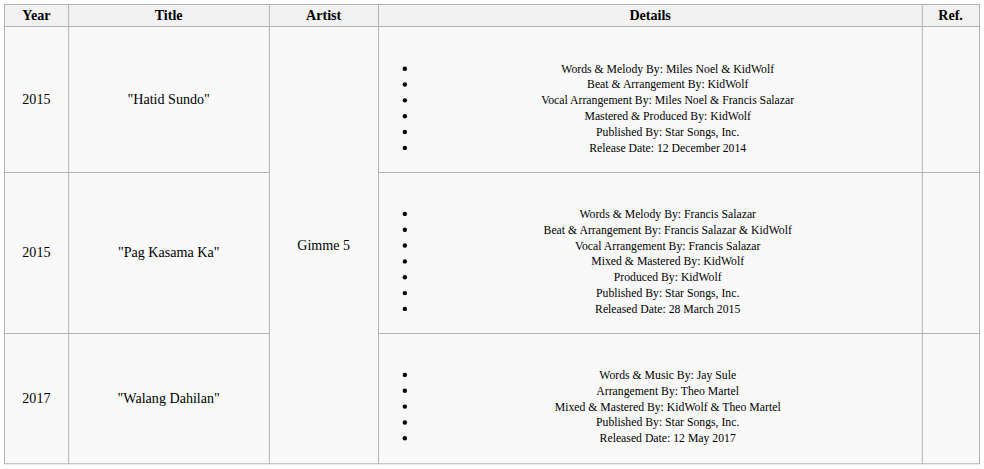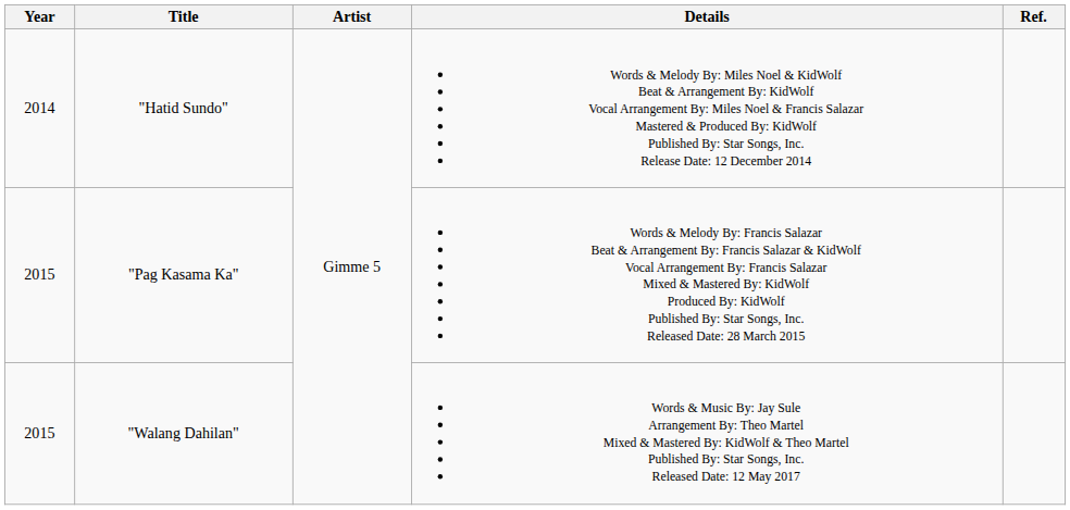"Hatid Sundo" | Year: 2015 -> 2014
"Walang Dahilan" | Year: 2017 -> 2015
